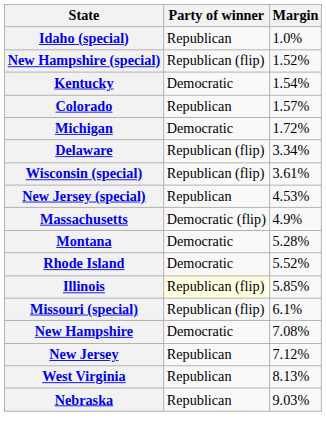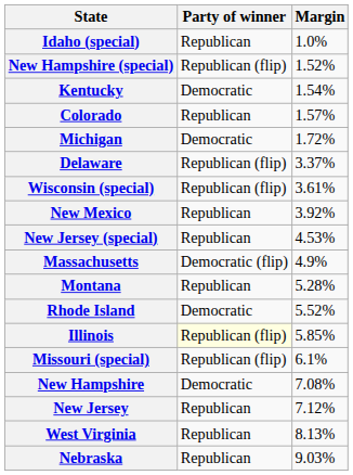Delaware | Margin: 3.34% -> 3.37%
+ row: New Mexico | Republican | 3.92%
Montana | Party of winner: Democratic -> Republican
